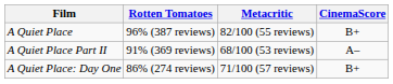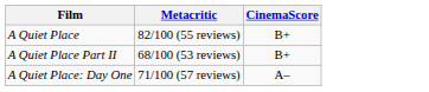- column: Rotten Tomatoes | 96% (387 reviews) | 91% (369 reviews) | 86% (274 reviews)
A Quiet Place Part II | CinemaScore: A– -> B+
A Quiet Place: Day One | CinemaScore: B+ -> A–
